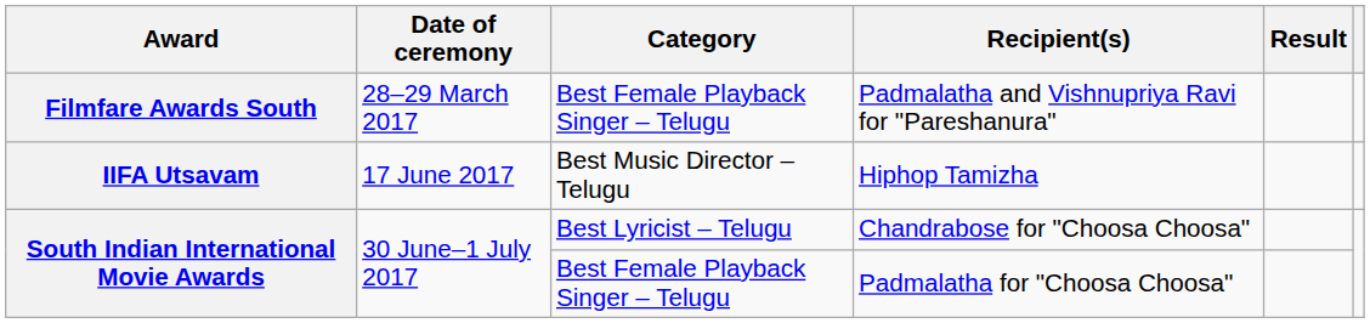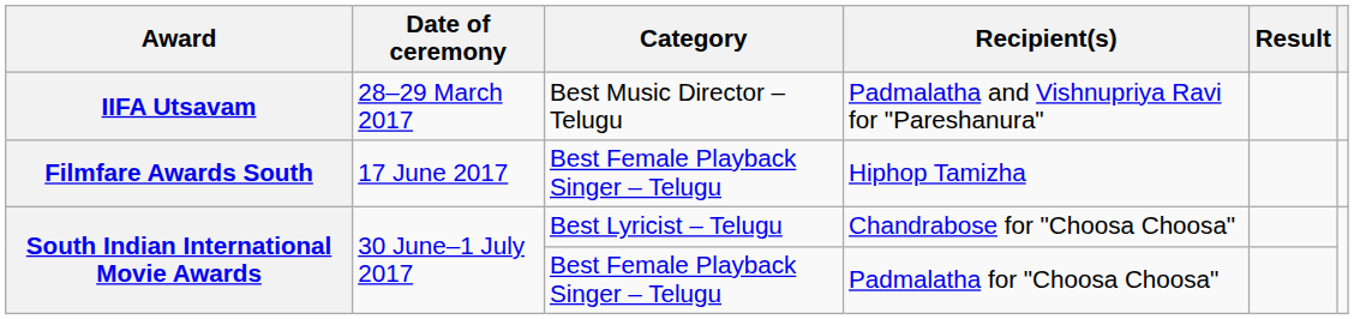Padmalatha and Vishnupriya Ravi for "Pareshanura" | Award: Filmfare Awards South -> IIFA Utsavam
Padmalatha and Vishnupriya Ravi for "Pareshanura" | Category: Best Female Playback Singer – Telugu -> Best Music Director – Telugu
Hiphop Tamizha | Award: IIFA Utsavam -> Filmfare Awards South
Hiphop Tamizha | Category: Best Music Director – Telugu -> Best Female Playback Singer – Telugu
